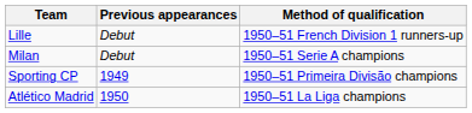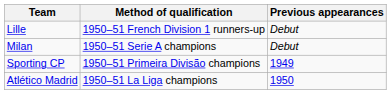columns swapped: Method of qualification <-> Previous appearances
